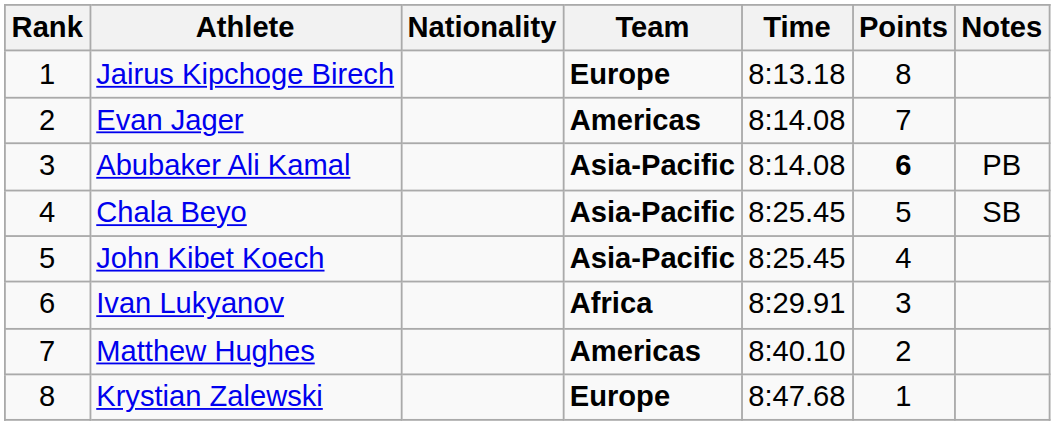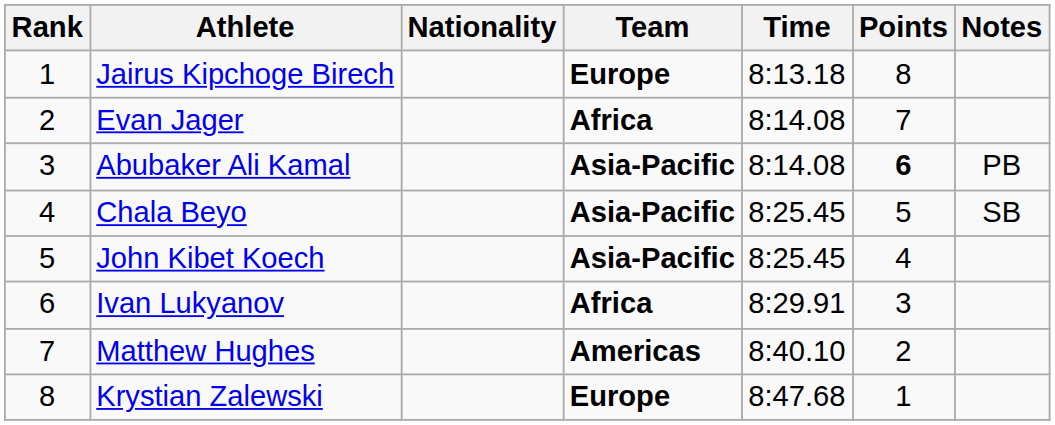Evan Jager | Team: Americas -> Africa
